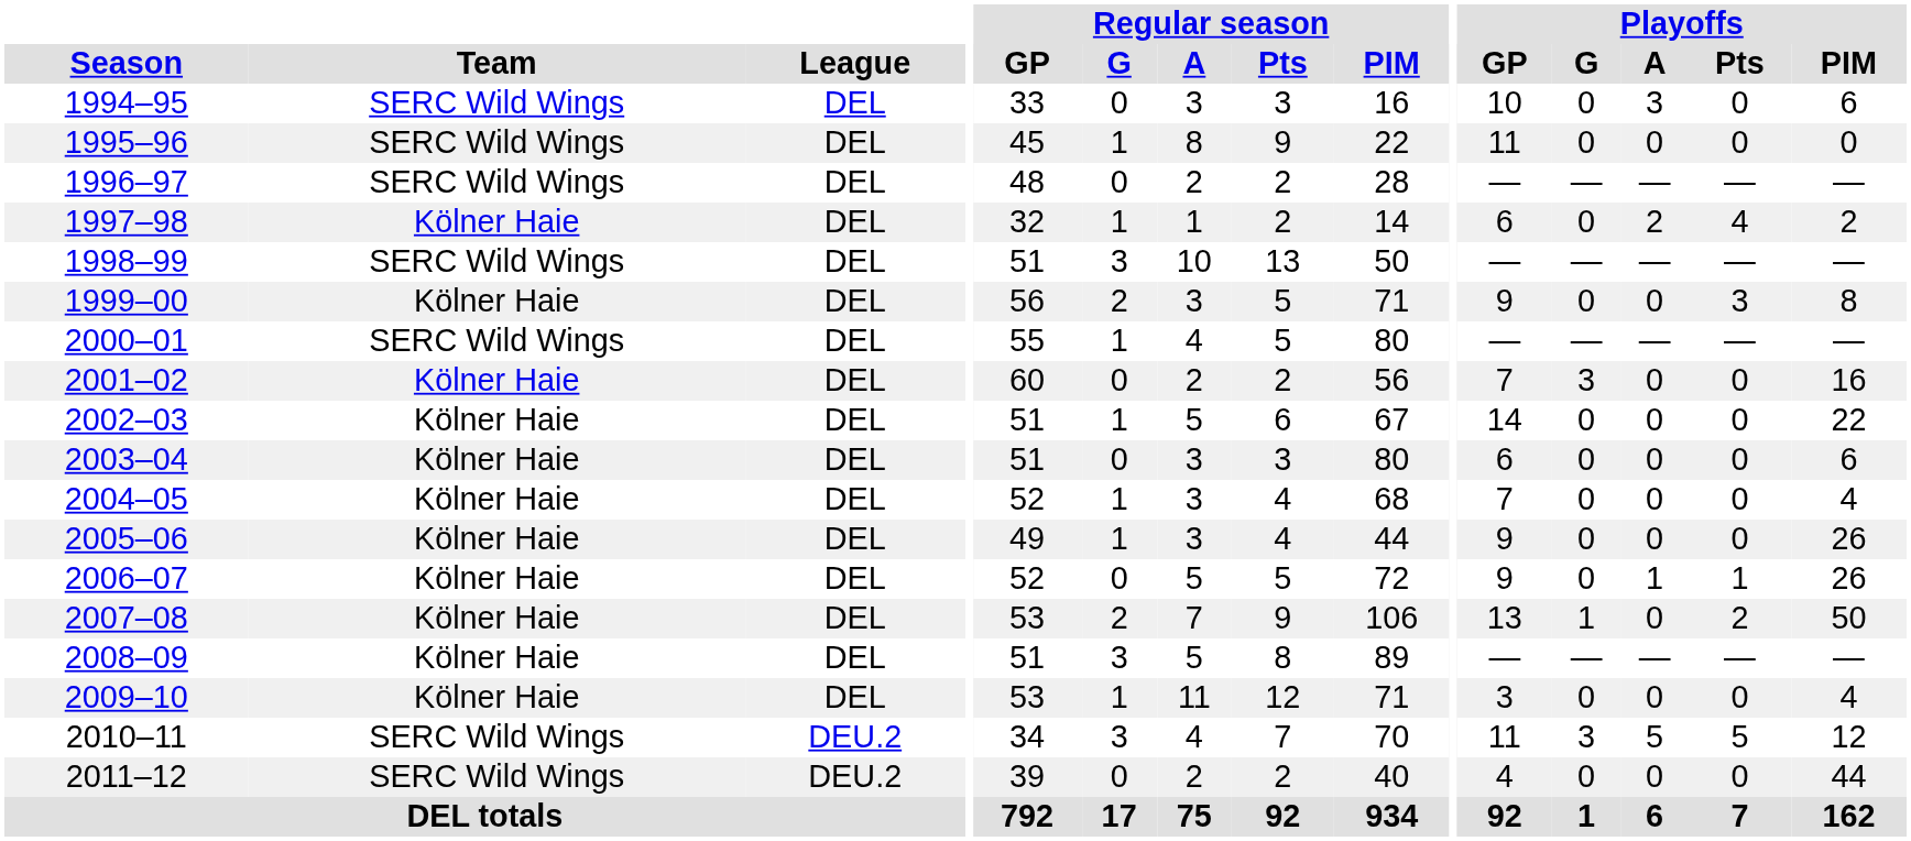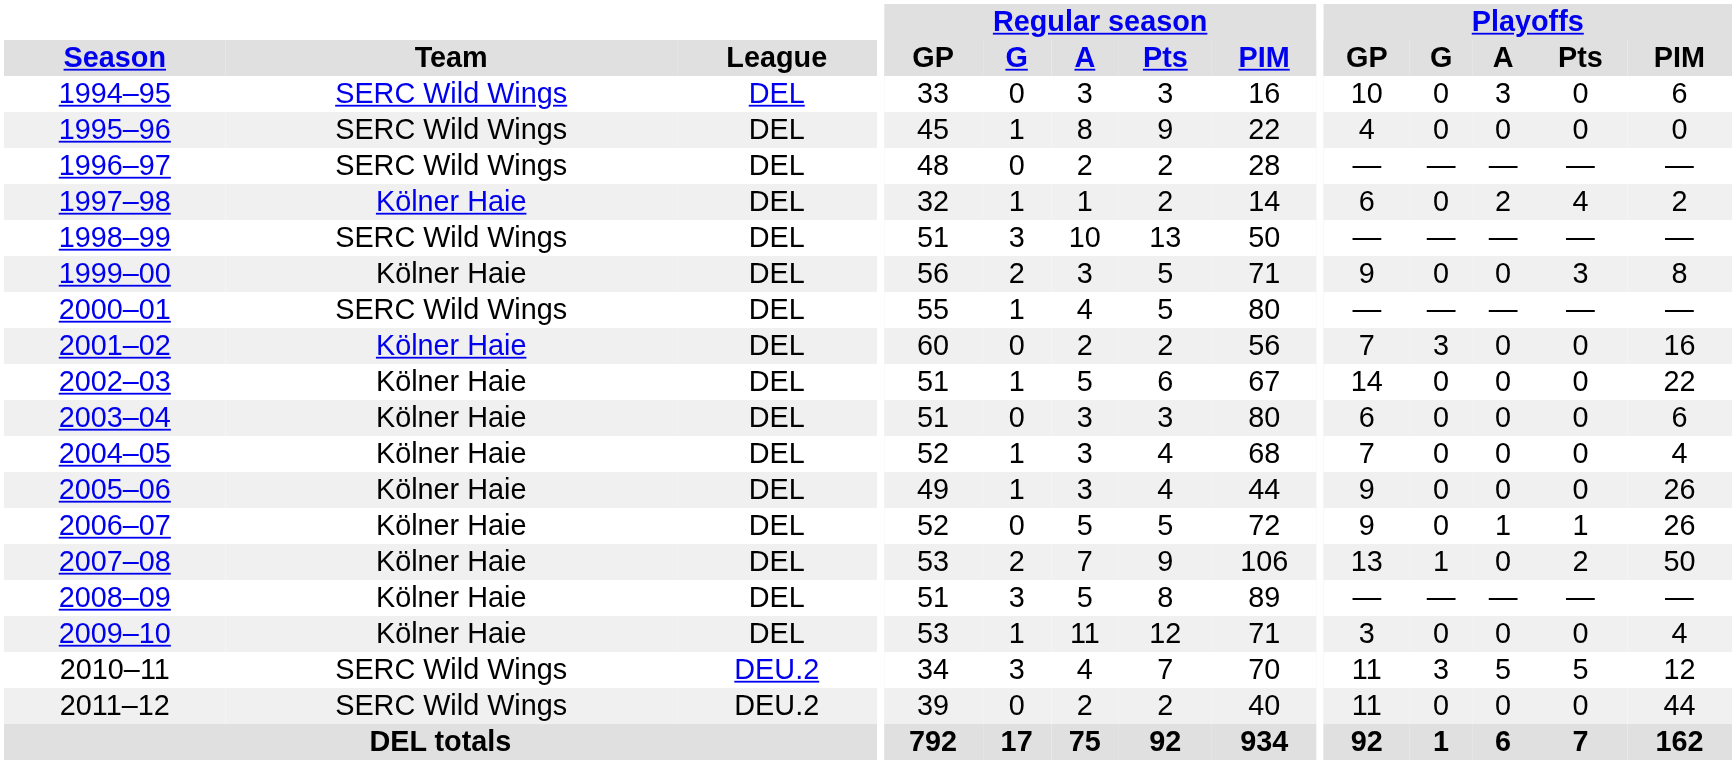1995–96 | Playoffs / GP: 11 -> 4
2011–12 | Playoffs / GP: 4 -> 11
